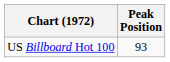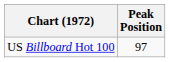US Billboard Hot 100 | Peak Position: 93 -> 97
